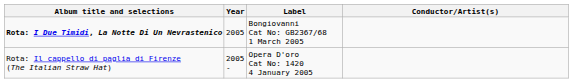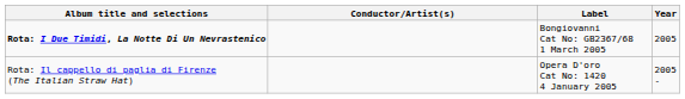columns swapped: Conductor/Artist(s) <-> Year
